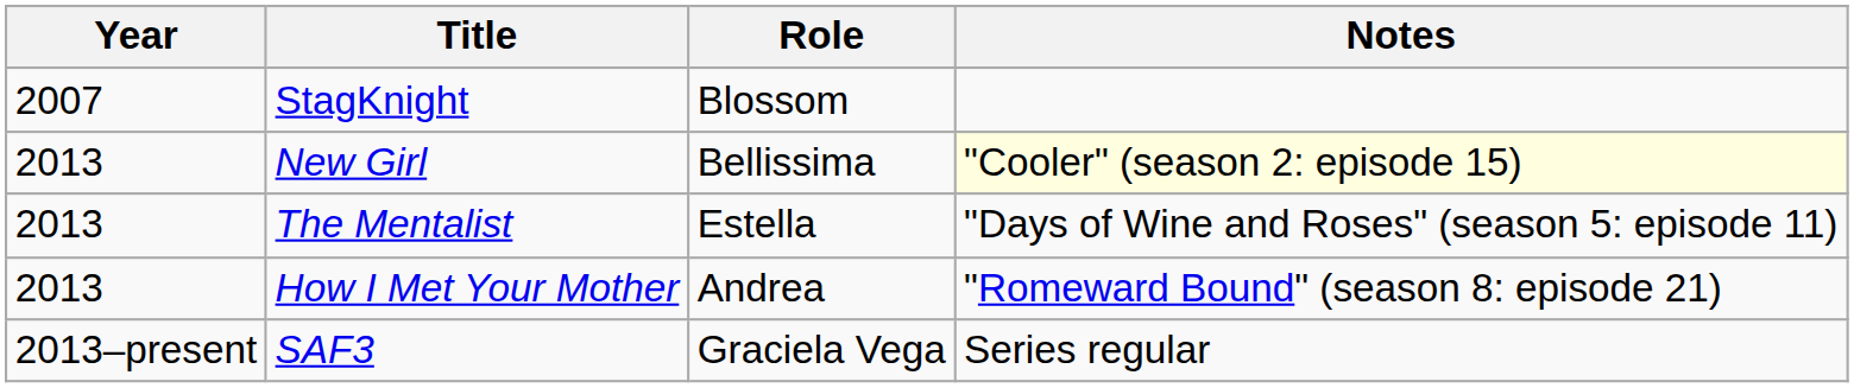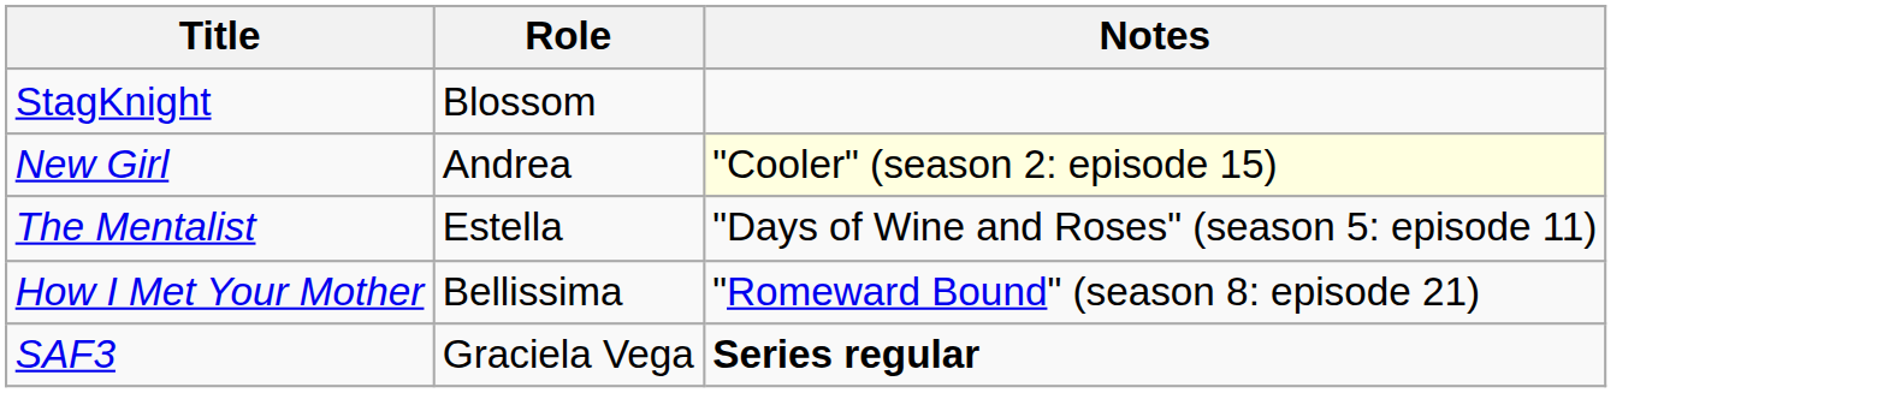- column: Year | 2007 | 2013 | 2013 | 2013 | 2013–present
New Girl | Role: Bellissima -> Andrea
How I Met Your Mother | Role: Andrea -> Bellissima
SAF3 | Notes: normal -> bold
